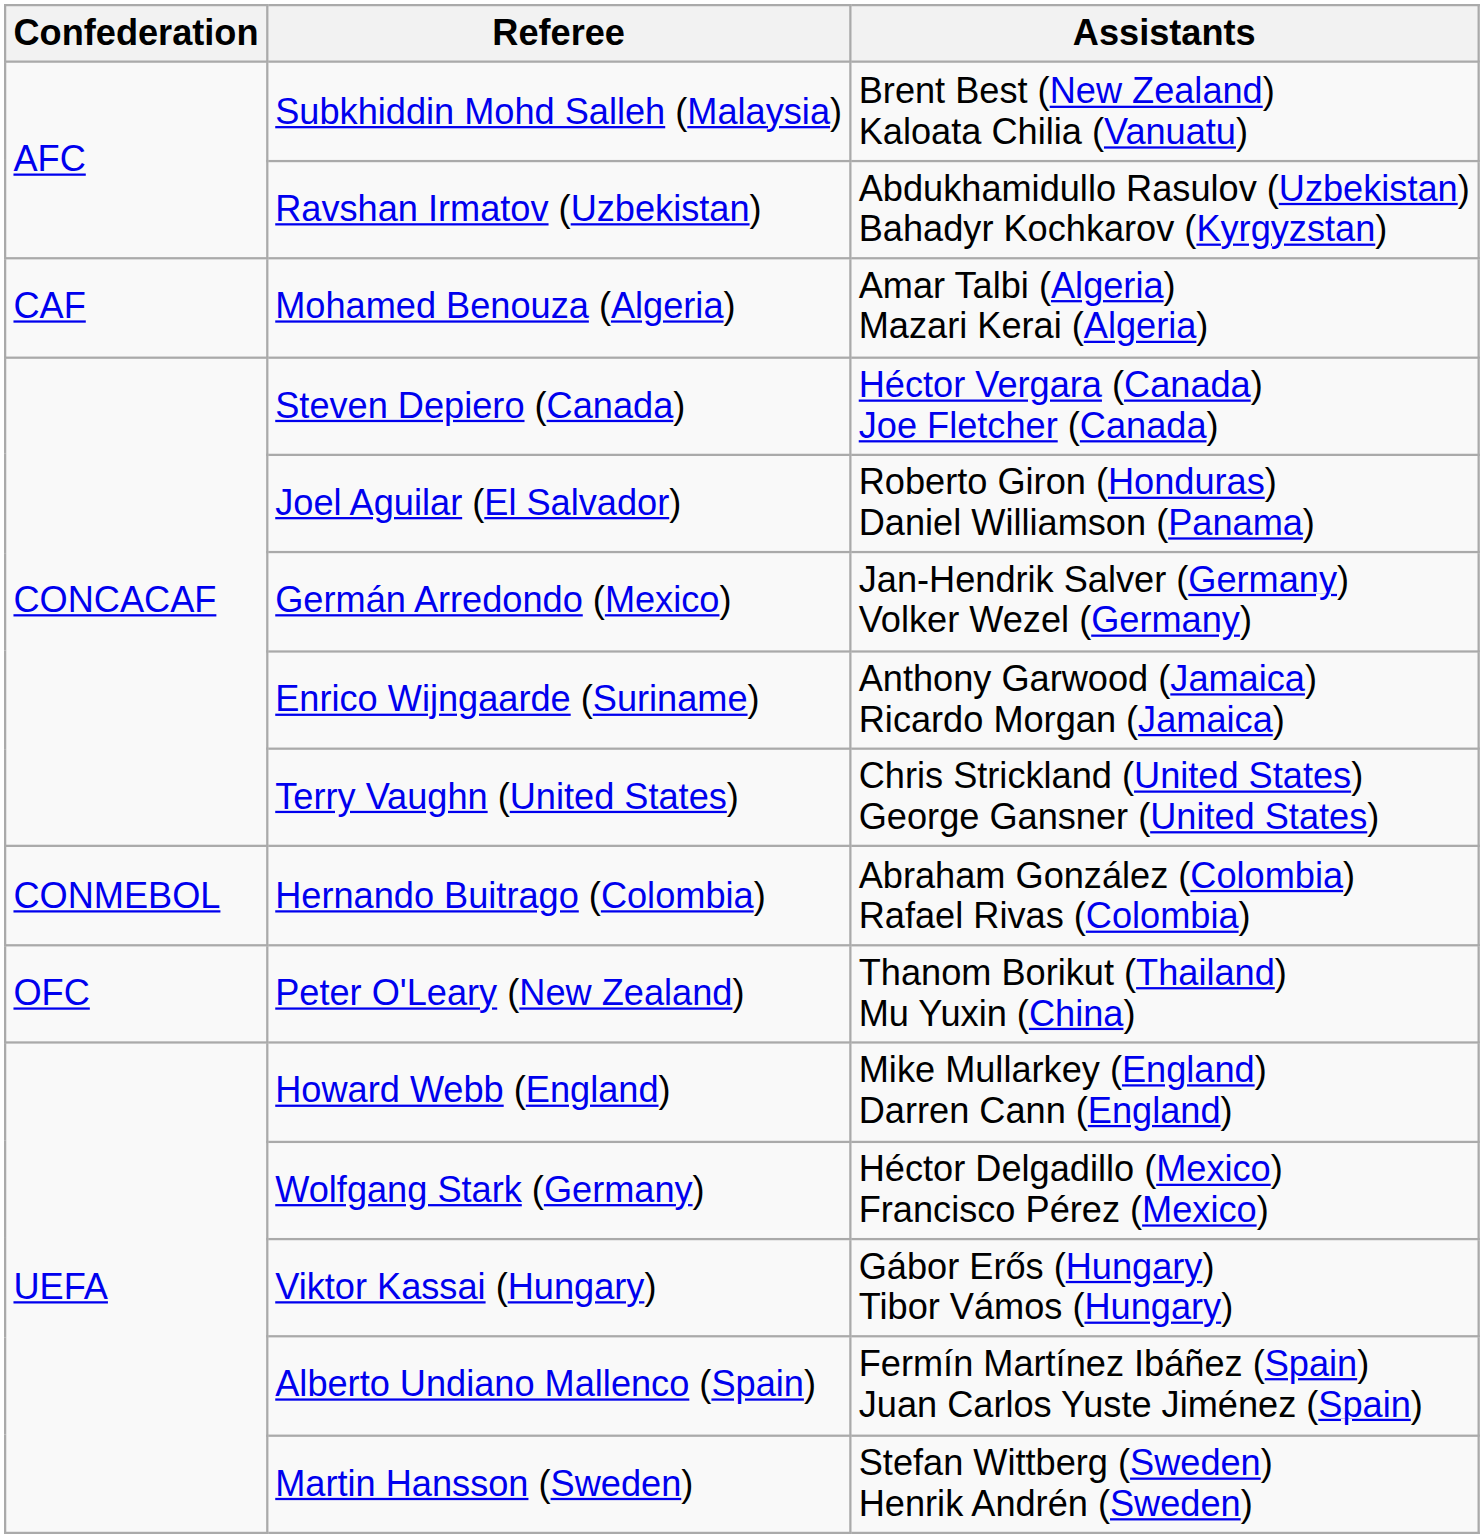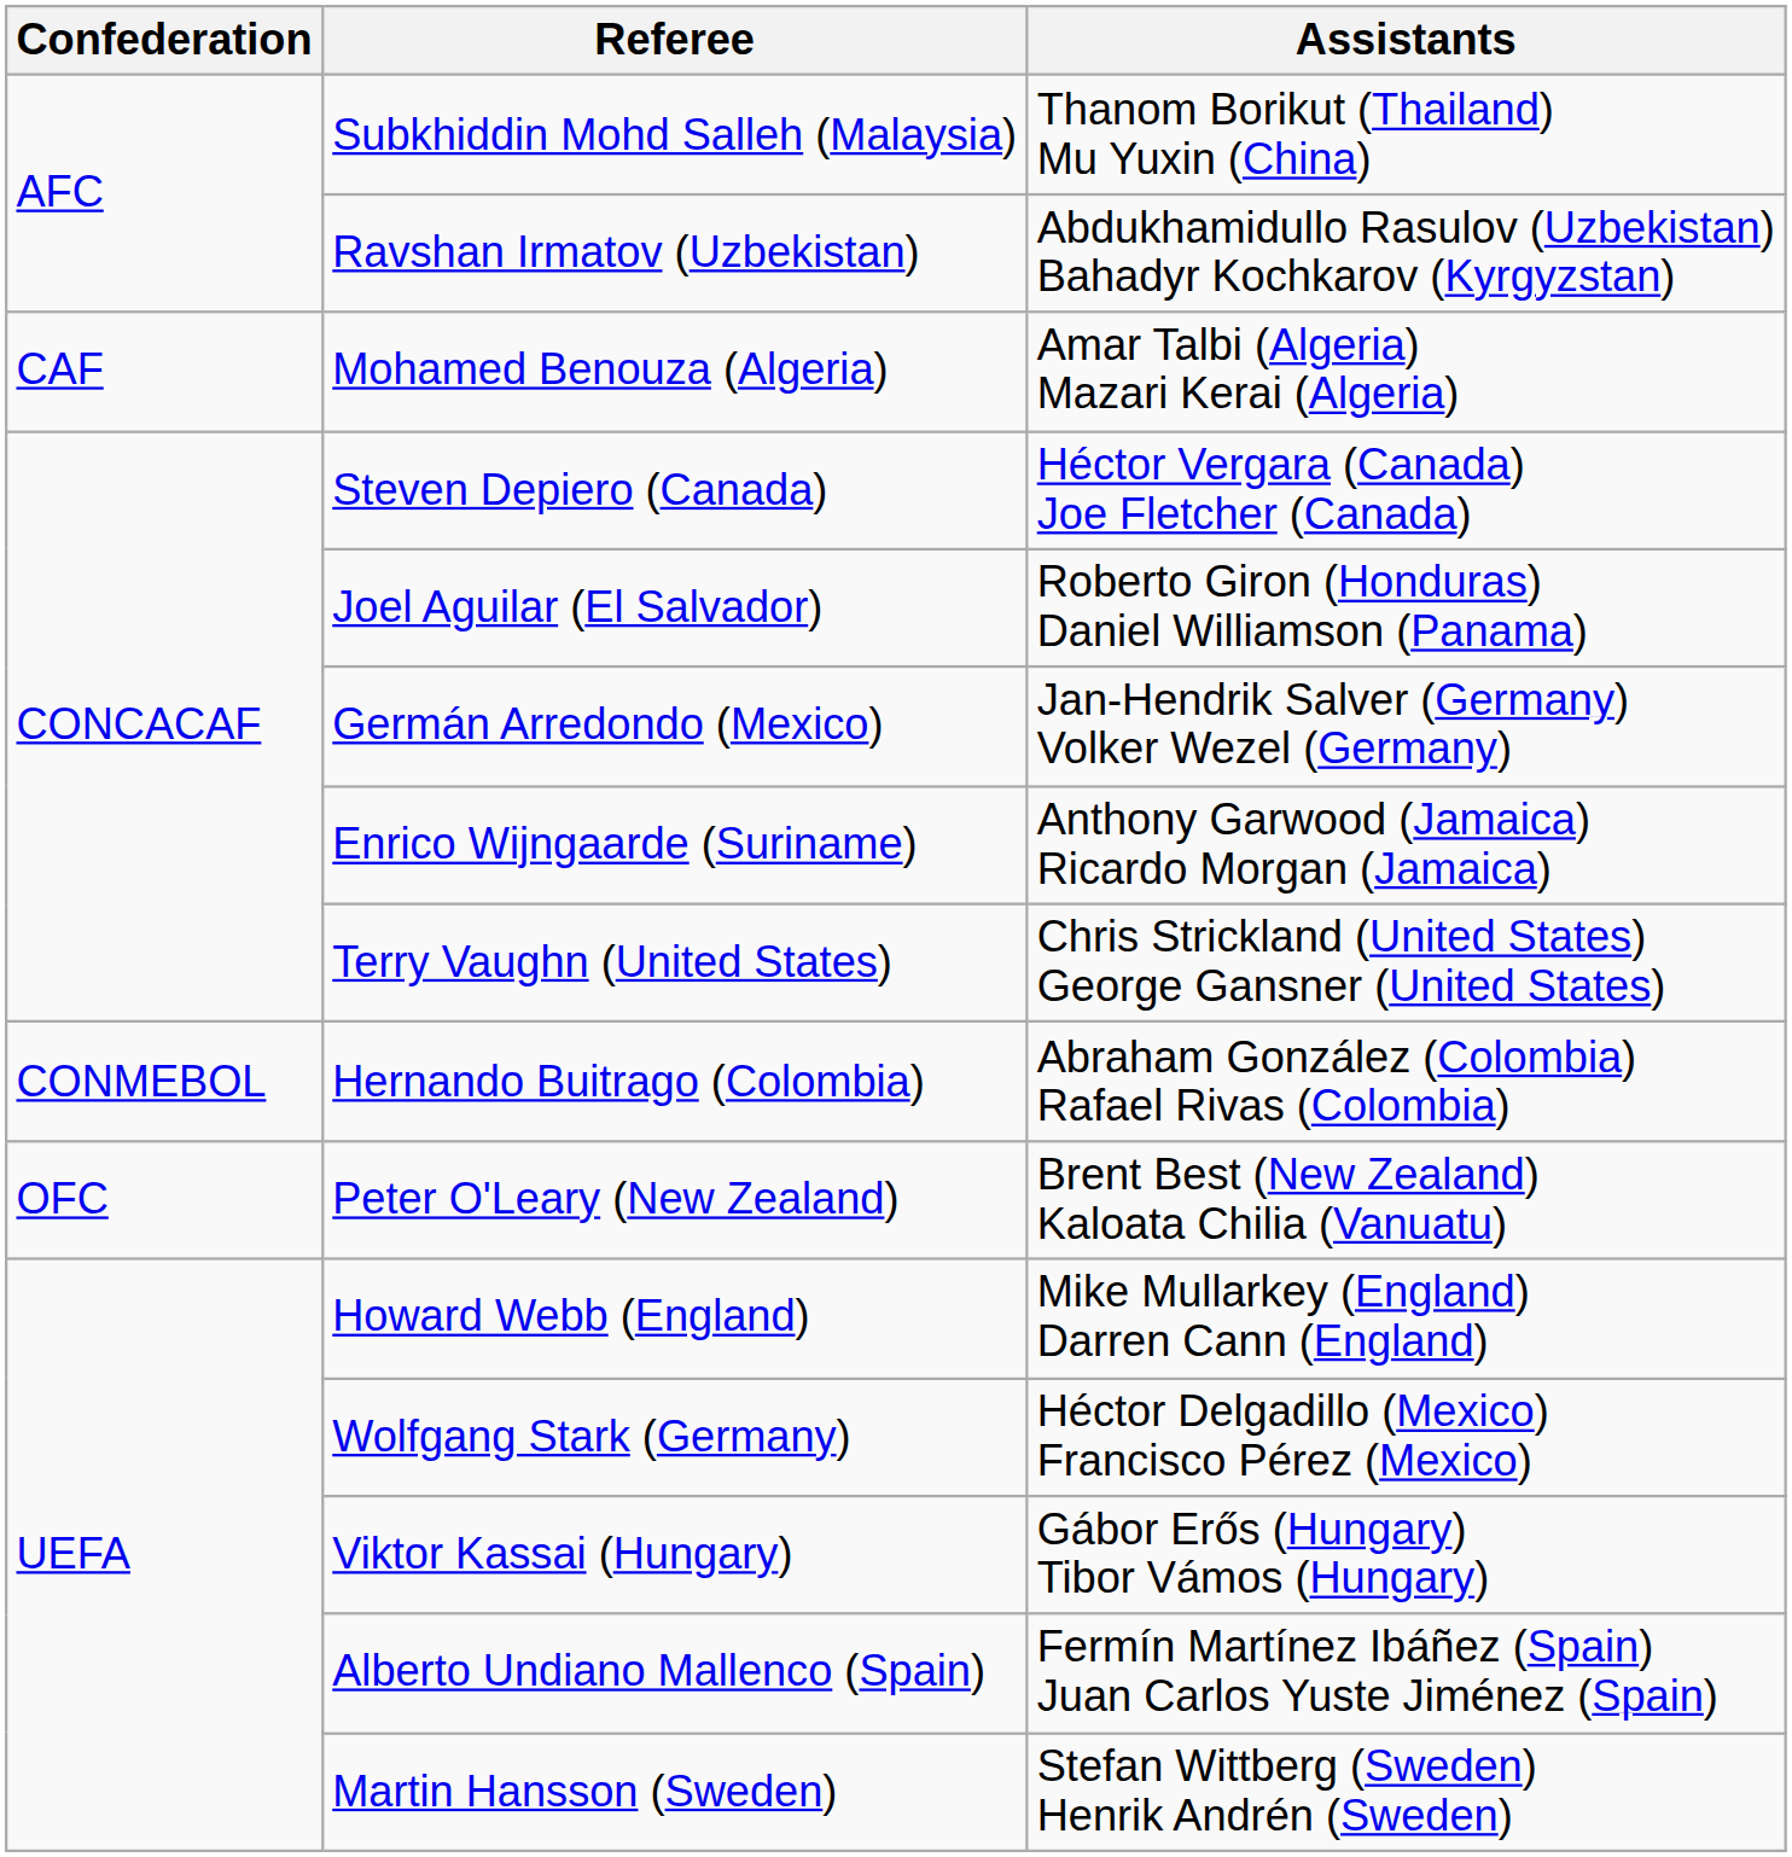Subkhiddin Mohd Salleh (Malaysia) | Assistants: Brent Best (New Zealand) Kaloata Chilia (Vanuatu) -> Thanom Borikut (Thailand) Mu Yuxin (China)
Peter O'Leary (New Zealand) | Assistants: Thanom Borikut (Thailand) Mu Yuxin (China) -> Brent Best (New Zealand) Kaloata Chilia (Vanuatu)
